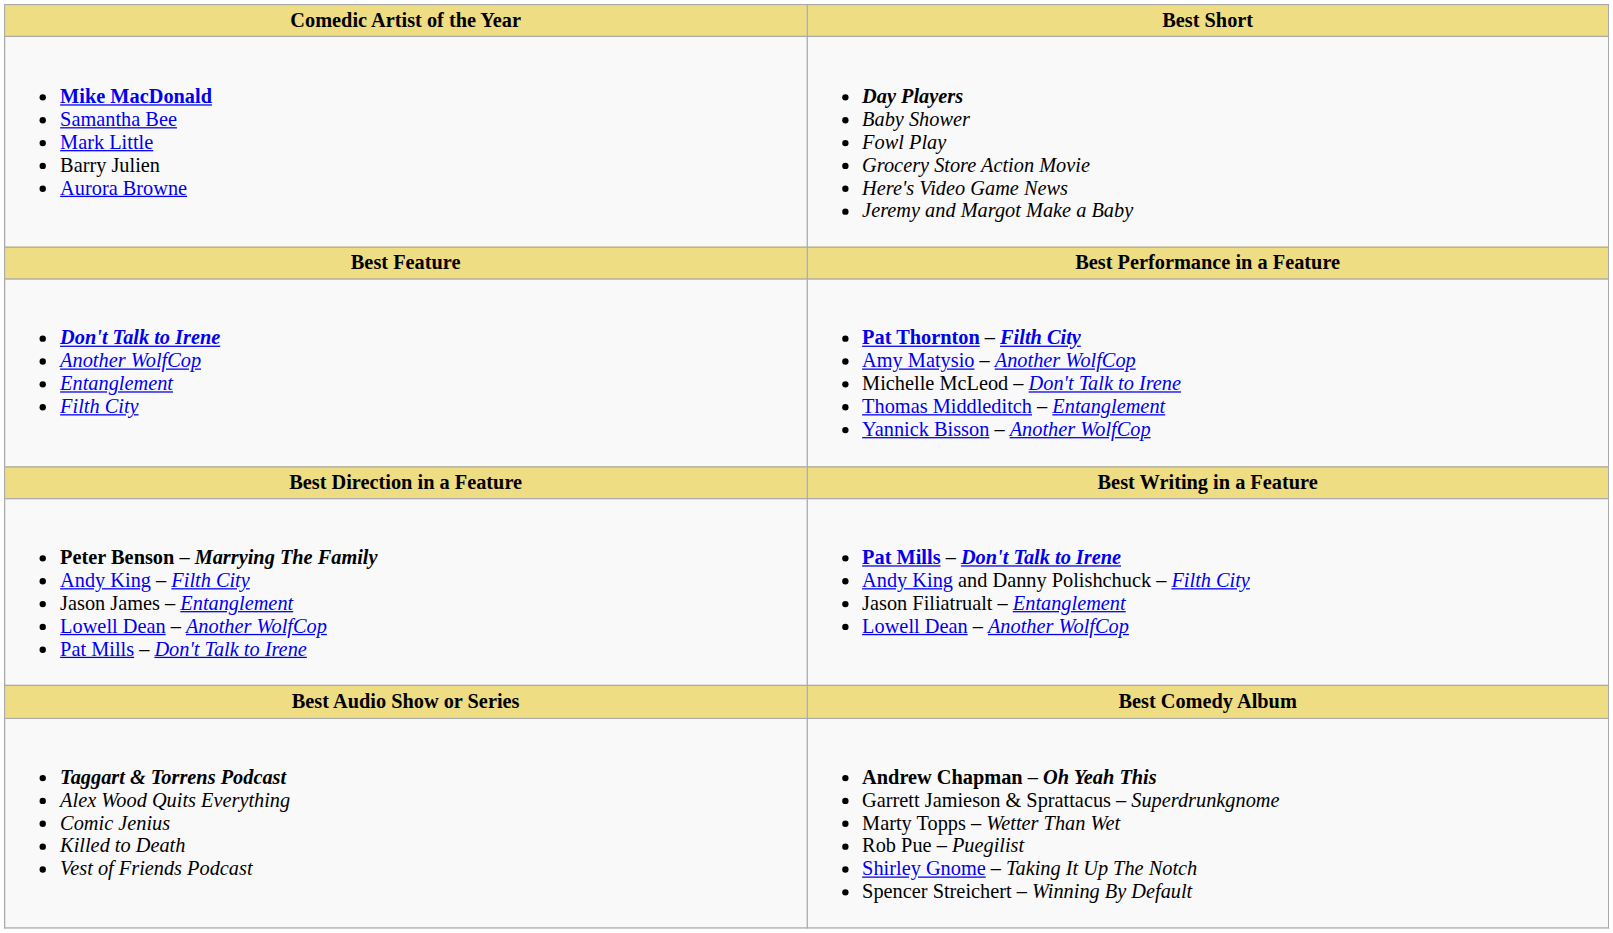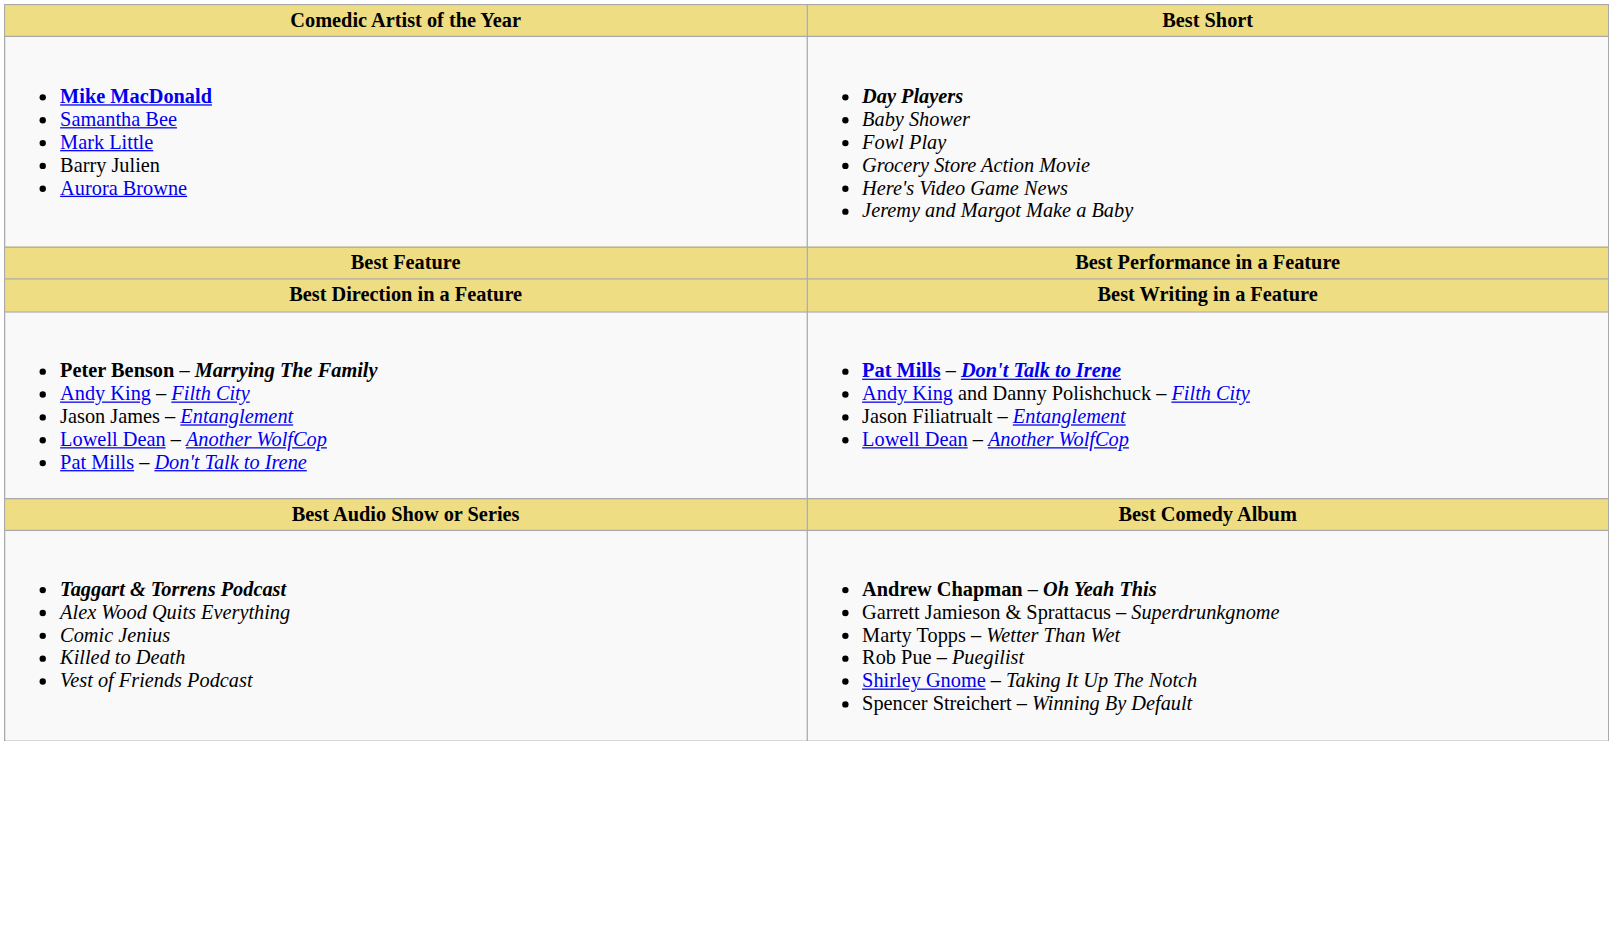- row: Don't Talk to Irene Another WolfCop Entanglement Filth City | Pat Thornton – Filth City Amy Matysio – Another WolfCop Michelle McLeod – Don't Talk to Irene Thomas Middleditch – Entanglement Yannick Bisson – Another WolfCop
